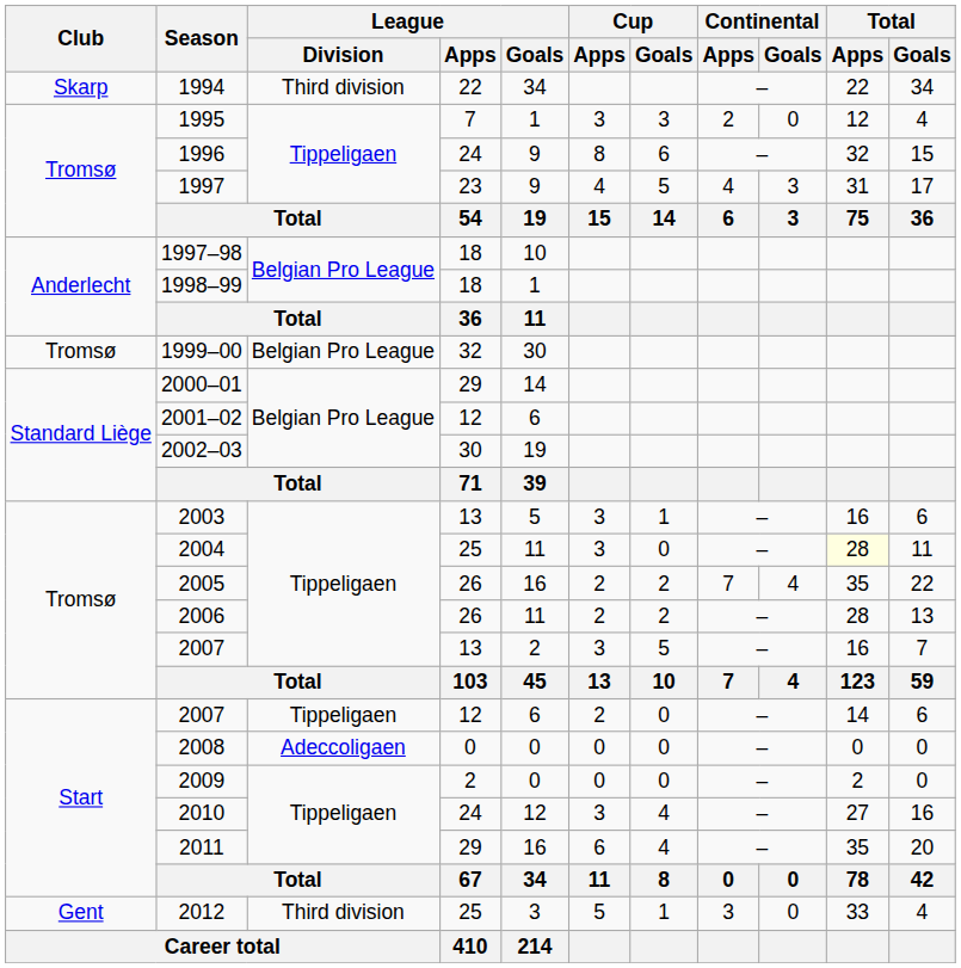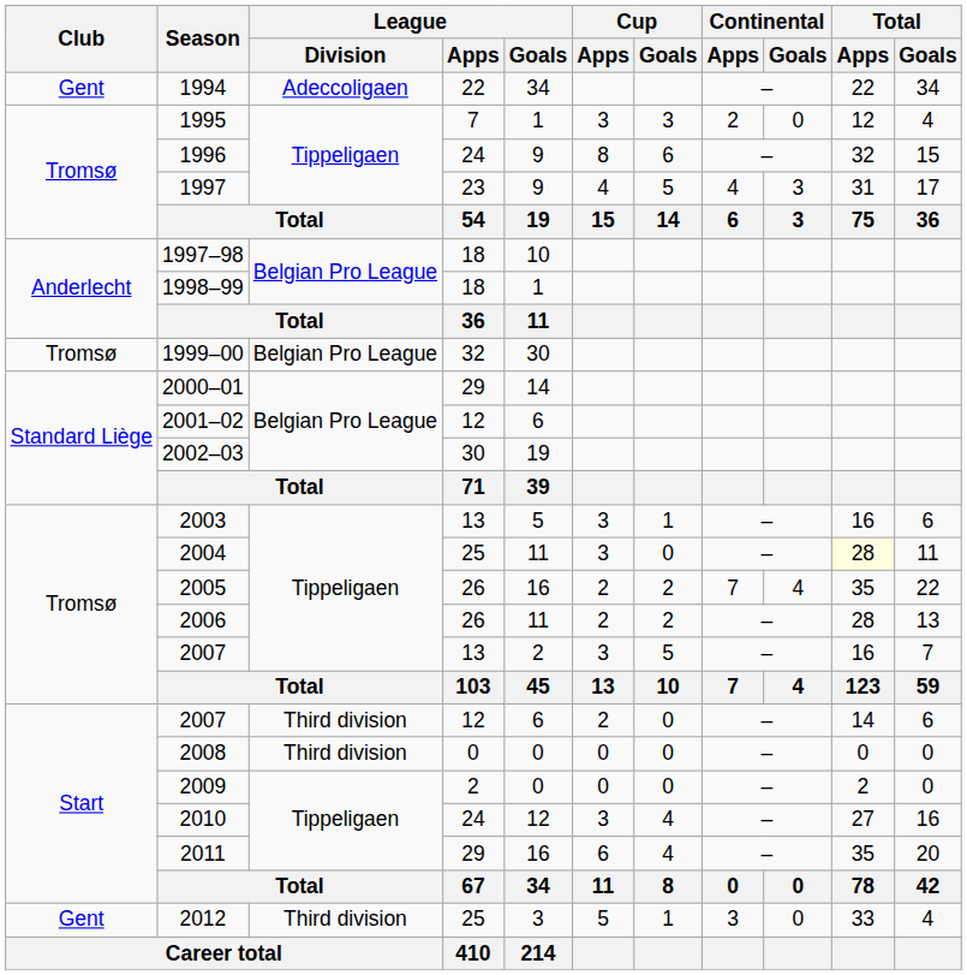1994 | Club: Skarp -> Gent
1994 | League / Division: Third division -> Adeccoligaen
2007 / 12 | League / Division: Tippeligaen -> Third division
2008 | League / Division: Adeccoligaen -> Third division
